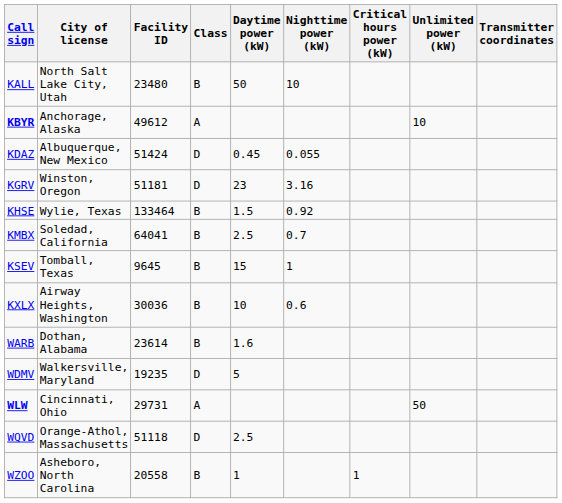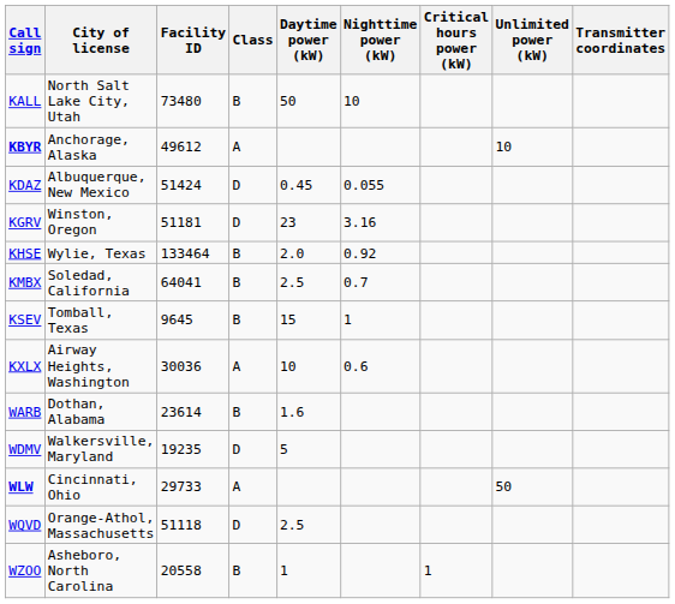KALL | Facility ID: 23480 -> 73480
KHSE | Daytime power (kW): 1.5 -> 2.0
KXLX | Class: B -> A
WLW | Facility ID: 29731 -> 29733
